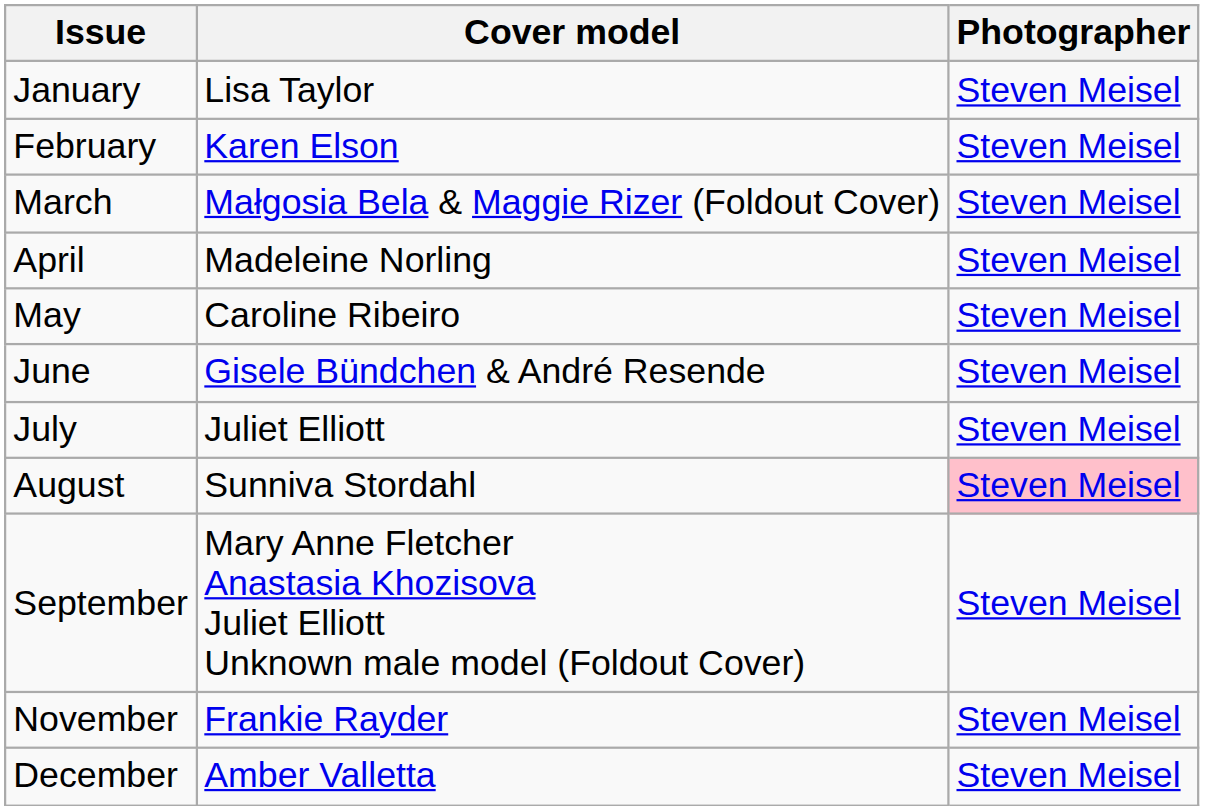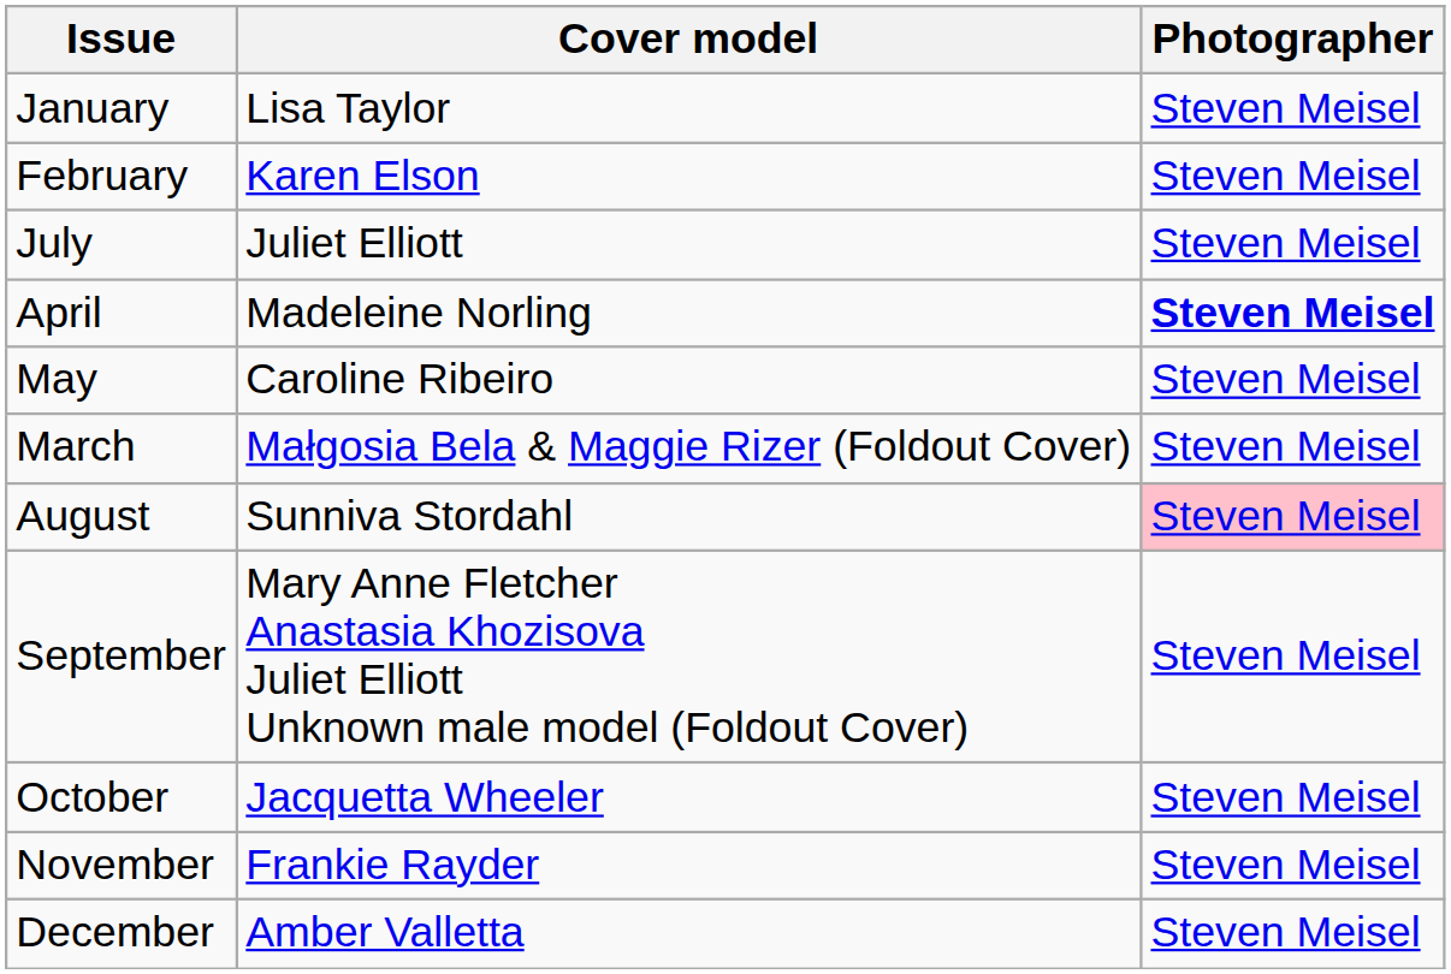rows swapped: March <-> July
April | Photographer: normal -> bold
- row: June | Gisele Bündchen & André Resende | Steven Meisel
+ row: October | Jacquetta Wheeler | Steven Meisel
